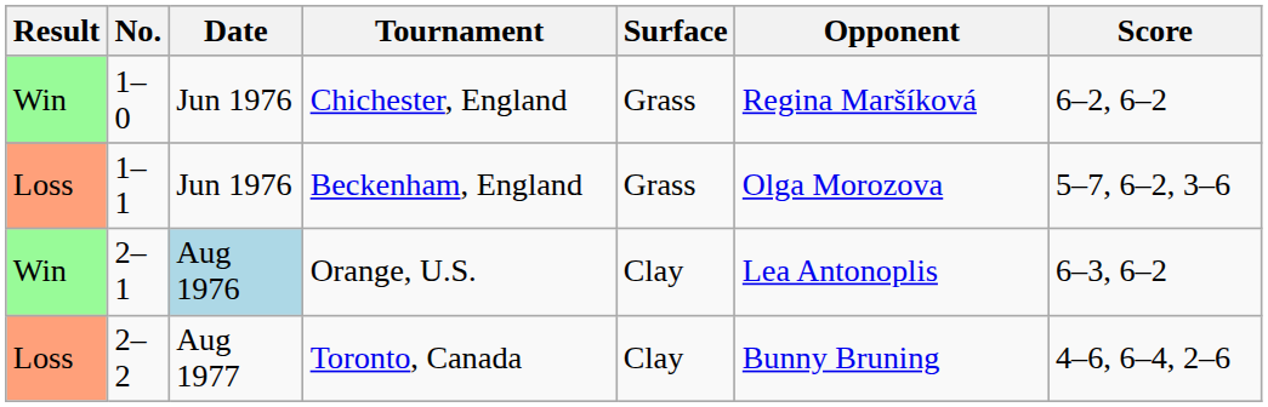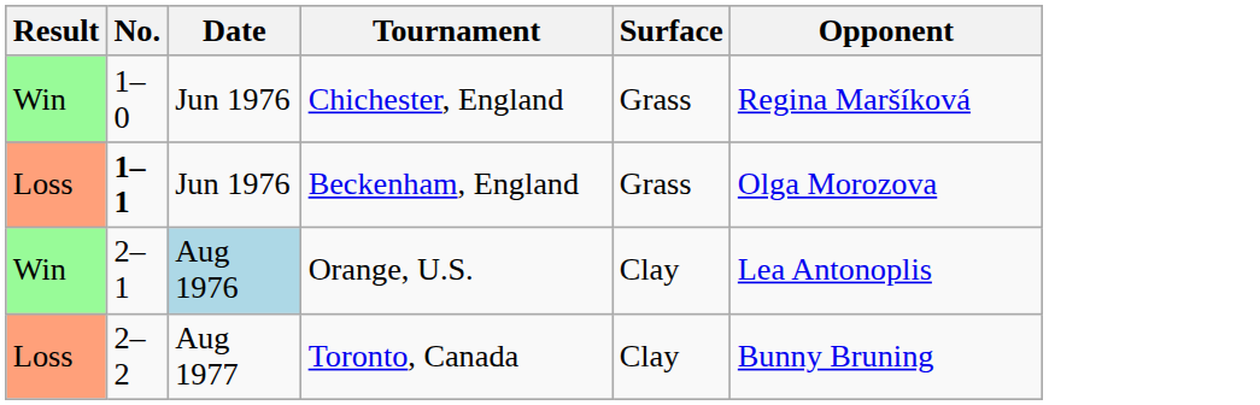- column: Score | 6–2, 6–2 | 5–7, 6–2, 3–6 | 6–3, 6–2 | 4–6, 6–4, 2–6
Beckenham, England | No.: normal -> bold
